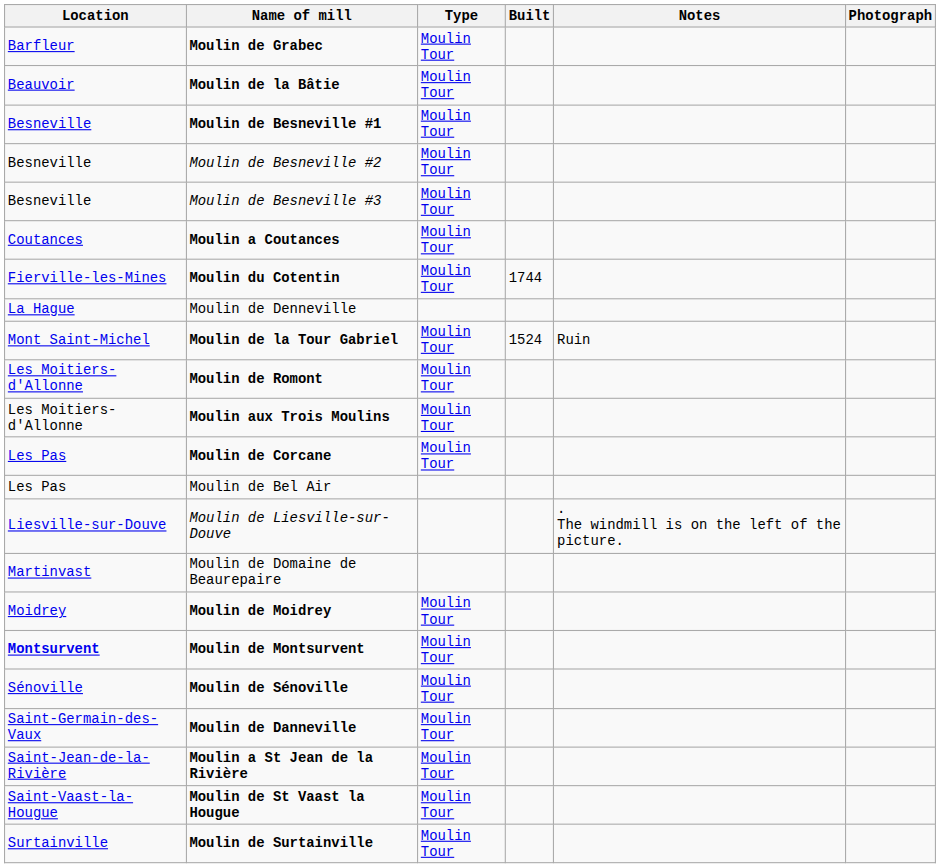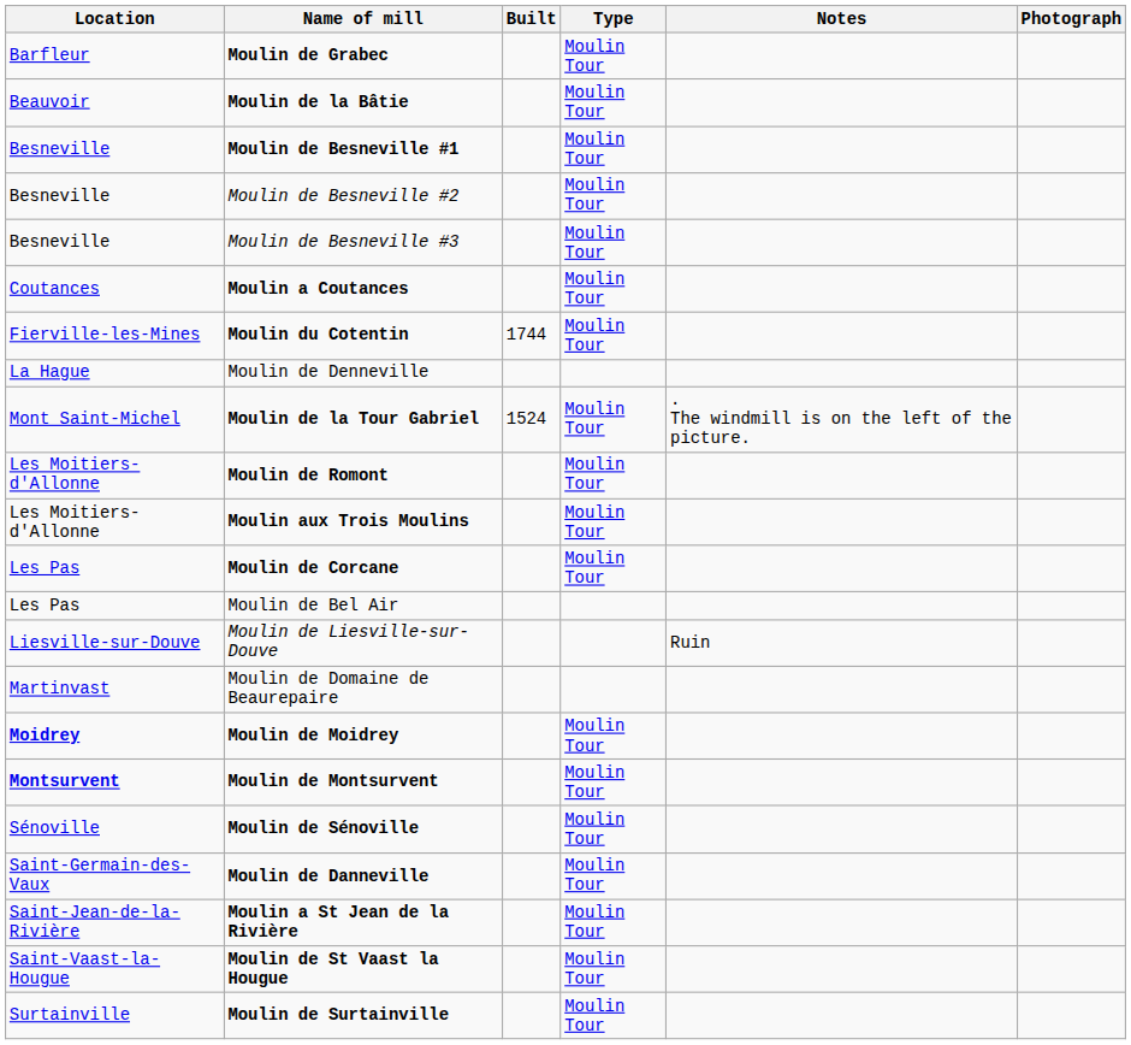columns swapped: Type <-> Built
Moulin de la Tour Gabriel | Notes: Ruin -> . The windmill is on the left of the picture.
Moulin de Liesville-sur-Douve | Notes: . The windmill is on the left of the picture. -> Ruin
Moulin de Moidrey | Location: normal -> bold
